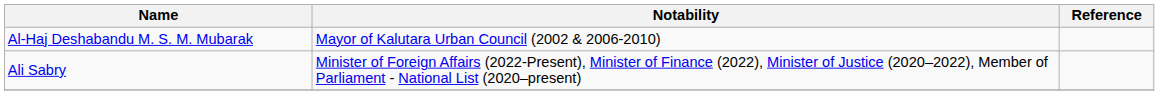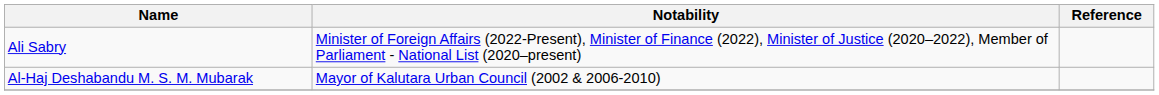rows swapped: Ali Sabry <-> Al-Haj Deshabandu M. S. M. Mubarak
